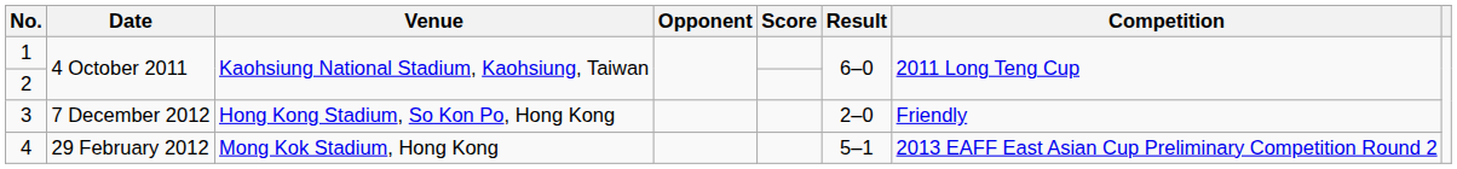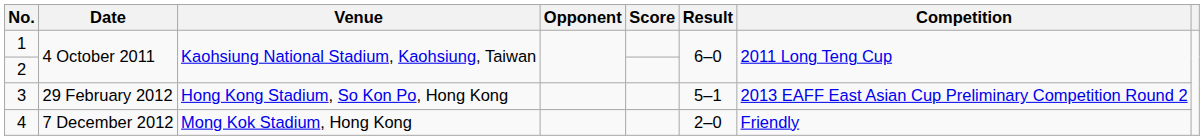3 | Date: 7 December 2012 -> 29 February 2012
3 | Result: 2–0 -> 5–1
3 | Competition: Friendly -> 2013 EAFF East Asian Cup Preliminary Competition Round 2
4 | Date: 29 February 2012 -> 7 December 2012
4 | Result: 5–1 -> 2–0
4 | Competition: 2013 EAFF East Asian Cup Preliminary Competition Round 2 -> Friendly
